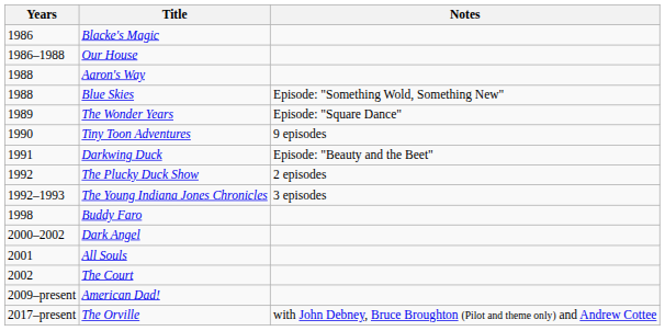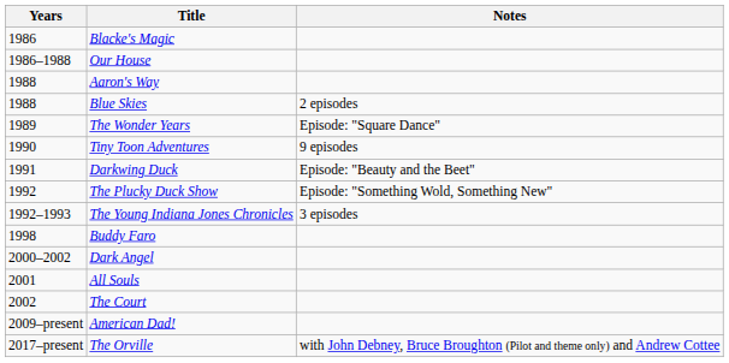Blue Skies | Notes: Episode: "Something Wold, Something New" -> 2 episodes
The Plucky Duck Show | Notes: 2 episodes -> Episode: "Something Wold, Something New"
